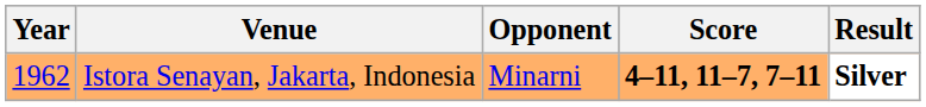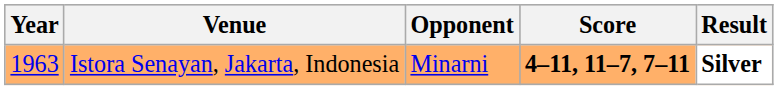Istora Senayan, Jakarta, Indonesia | Year: 1962 -> 1963
